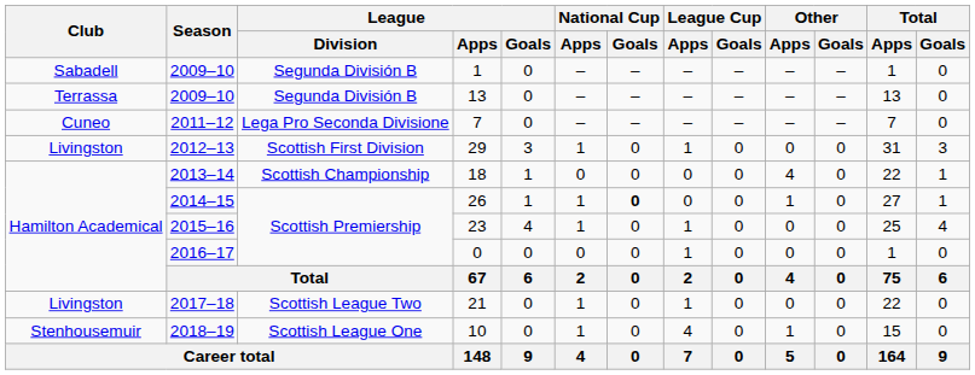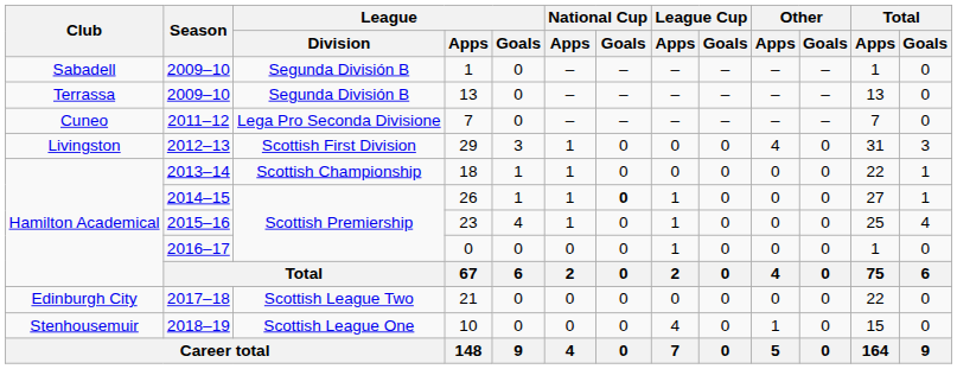29 | League Cup / Apps: 1 -> 0
29 | Other / Apps: 0 -> 4
18 | National Cup / Apps: 0 -> 1
18 | Other / Apps: 4 -> 0
26 | League Cup / Apps: 0 -> 1
26 | Other / Apps: 1 -> 0
21 | Club: Livingston -> Edinburgh City
21 | National Cup / Apps: 1 -> 0
21 | League Cup / Apps: 1 -> 0
10 | National Cup / Apps: 1 -> 0
